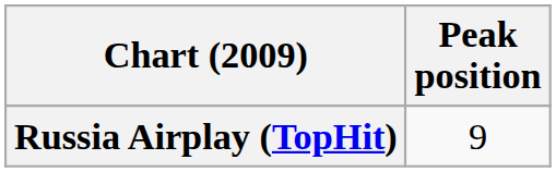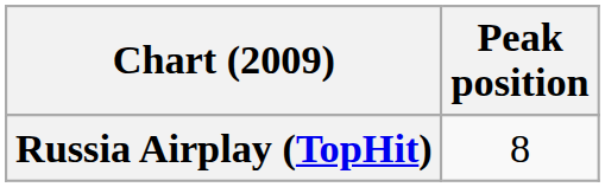Russia Airplay (TopHit) | Peak position: 9 -> 8
